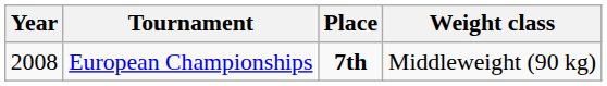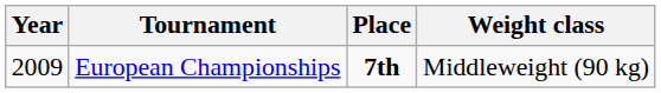European Championships | Year: 2008 -> 2009
